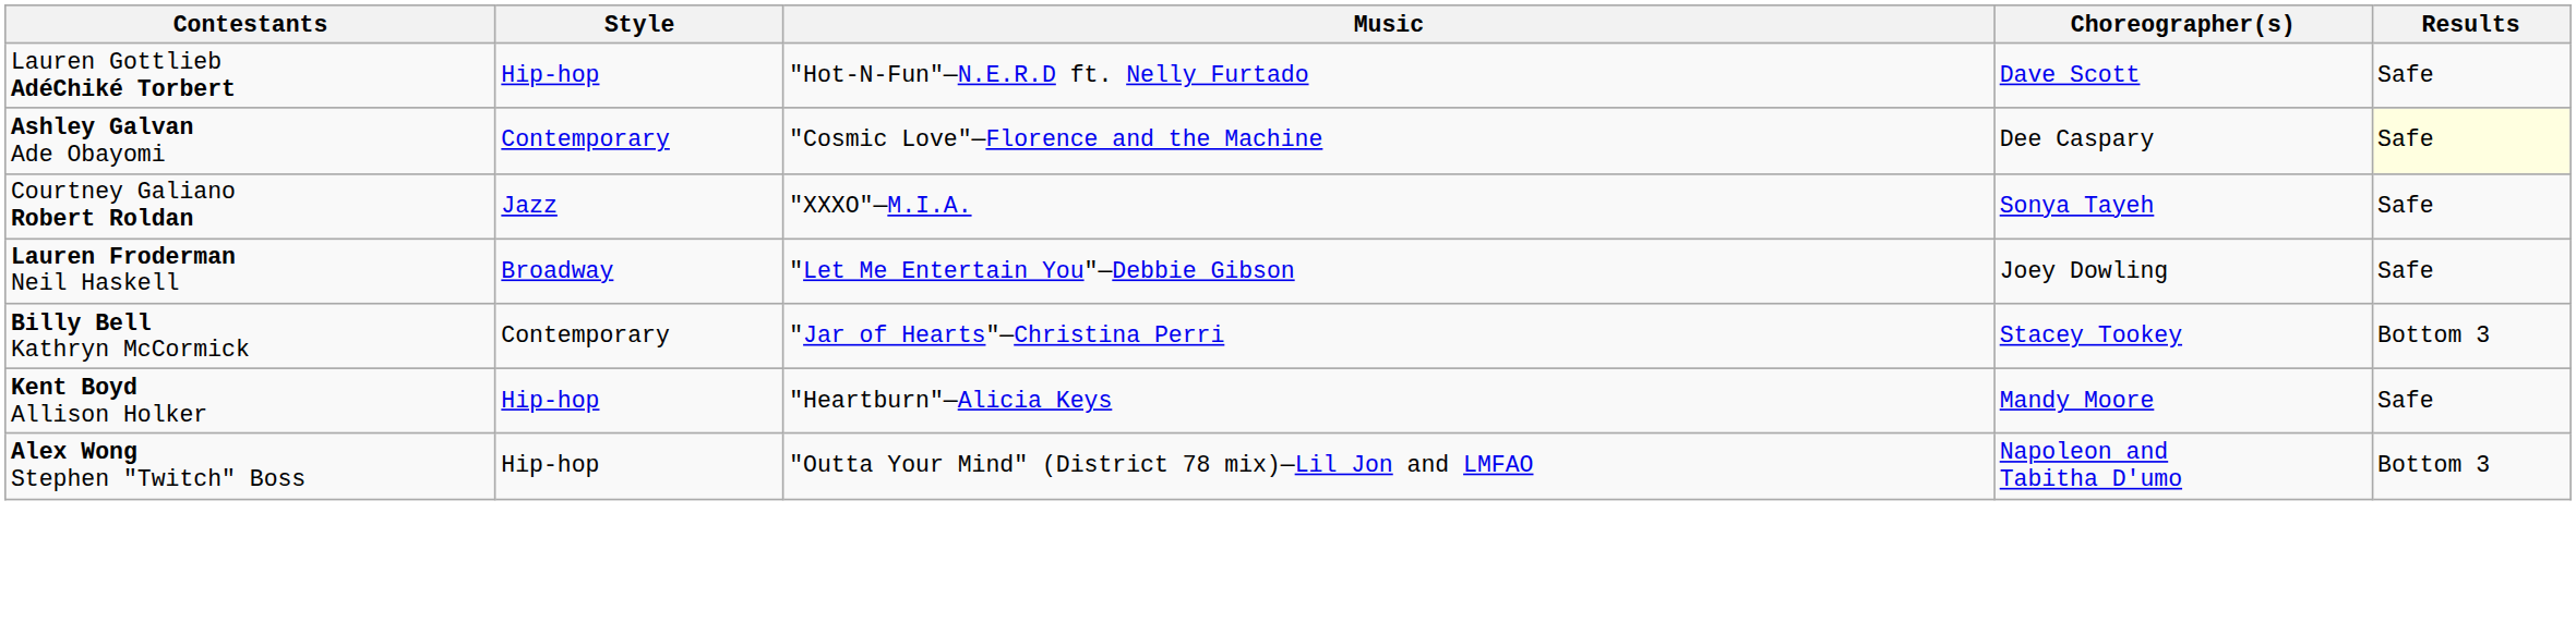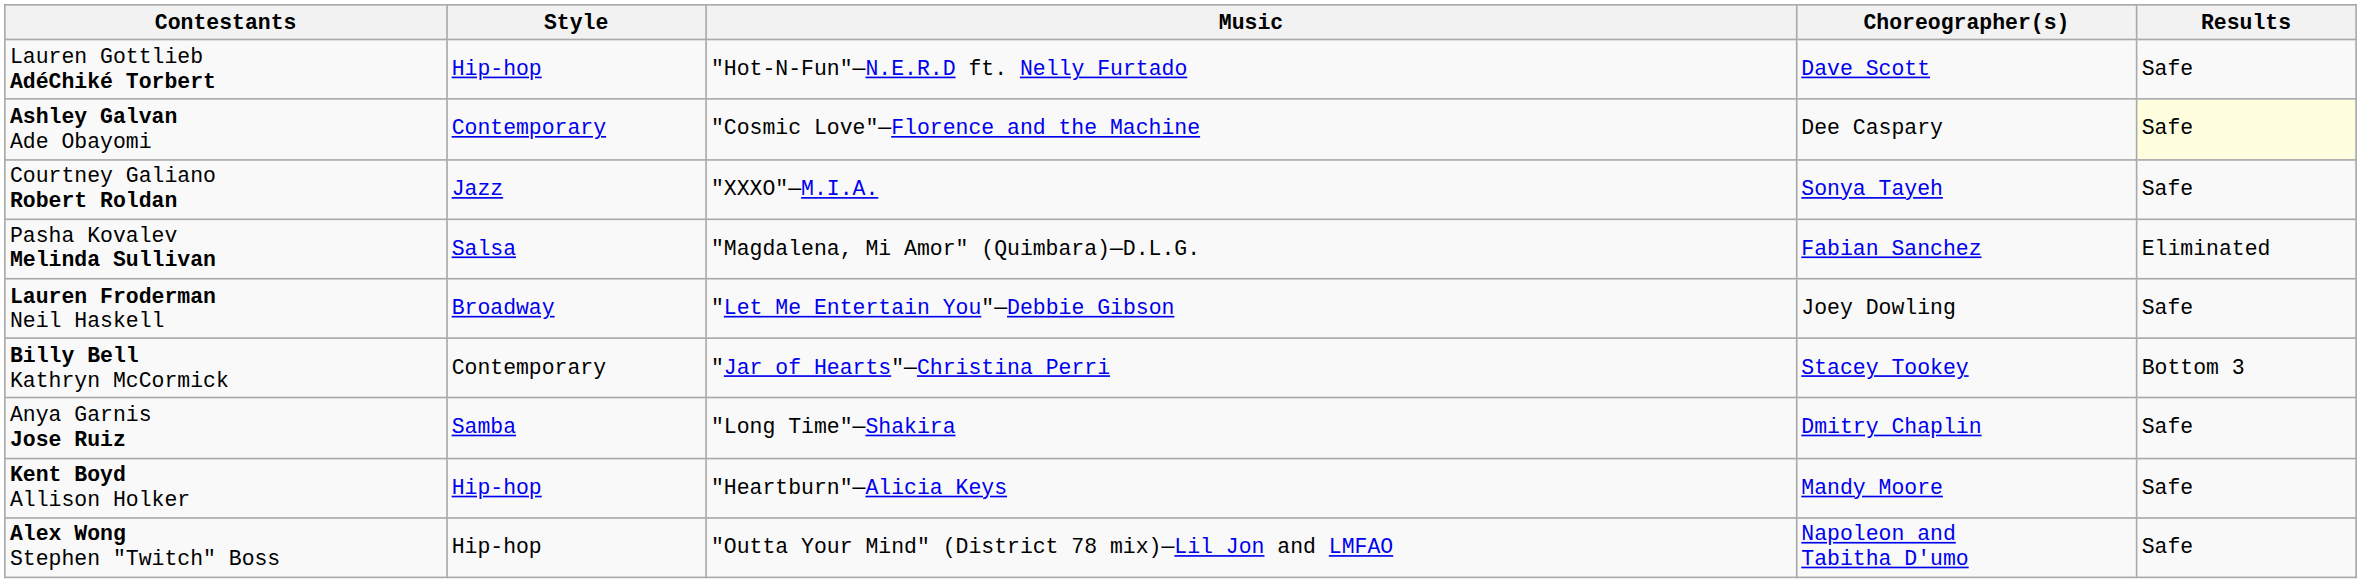+ row: Pasha Kovalev Melinda Sullivan | Salsa | "Magdalena, Mi Amor" (Quimbara)—D.L.G. | Fabian Sanchez | Eliminated
+ row: Anya Garnis Jose Ruiz | Samba | "Long Time"—Shakira | Dmitry Chaplin | Safe
Alex Wong Stephen "Twitch" Boss | Results: Bottom 3 -> Safe
